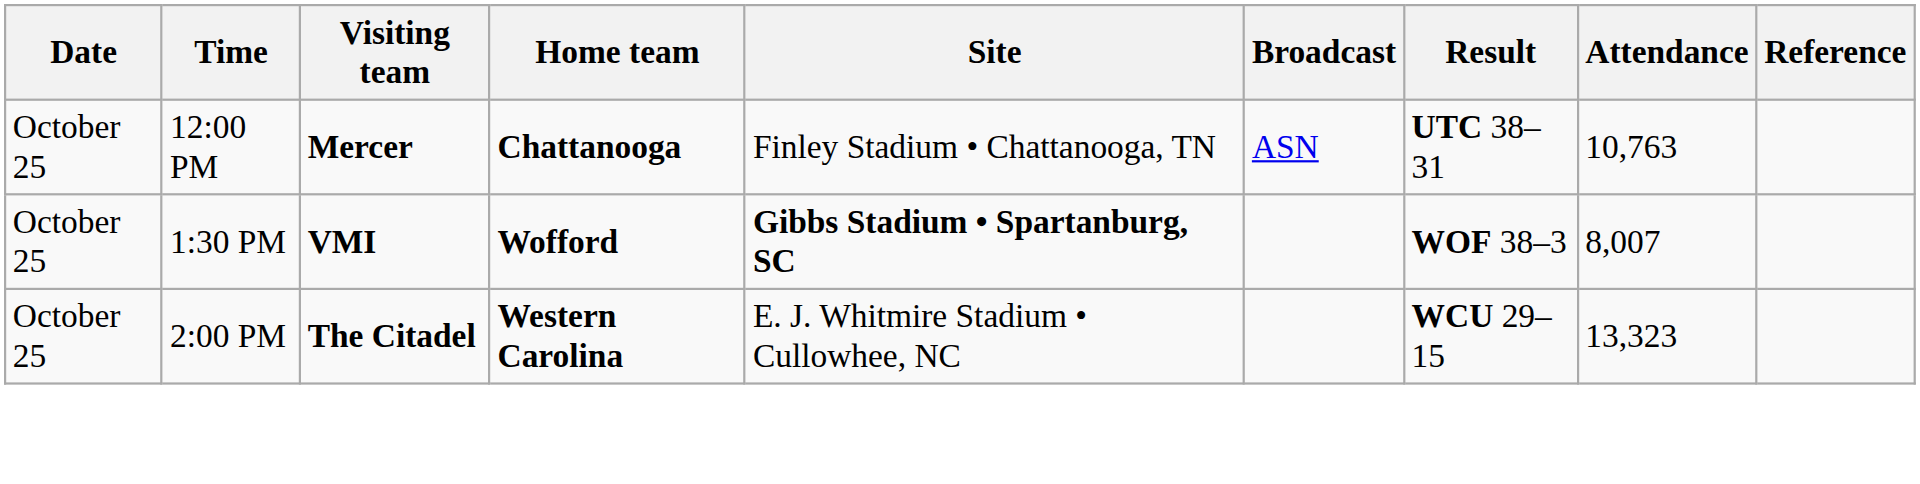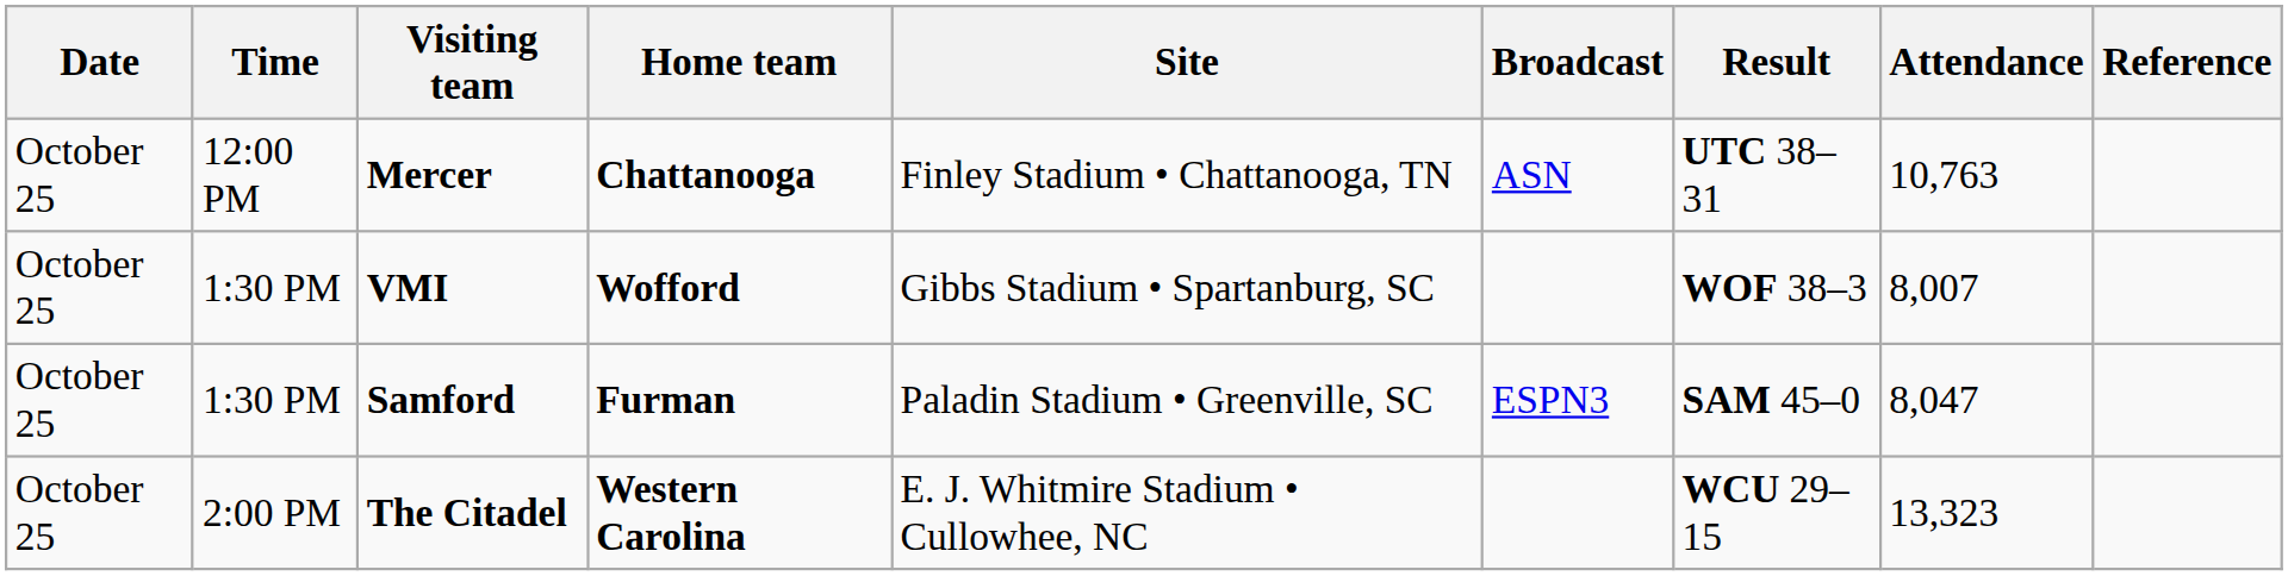VMI | Site: bold -> normal
+ row: October 25 | 1:30 PM | Samford | Furman | Paladin Stadium • Greenville, SC | ESPN3 | SAM 45–0 | 8,047
